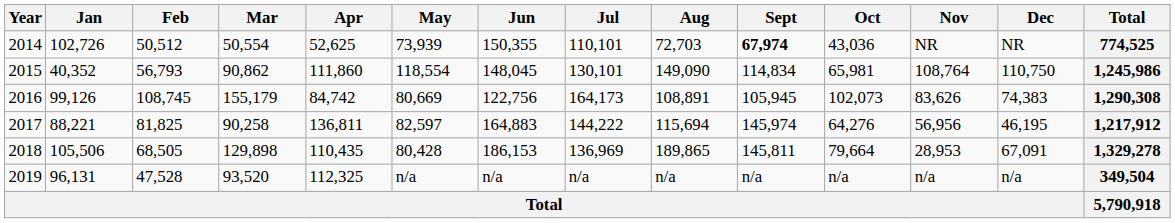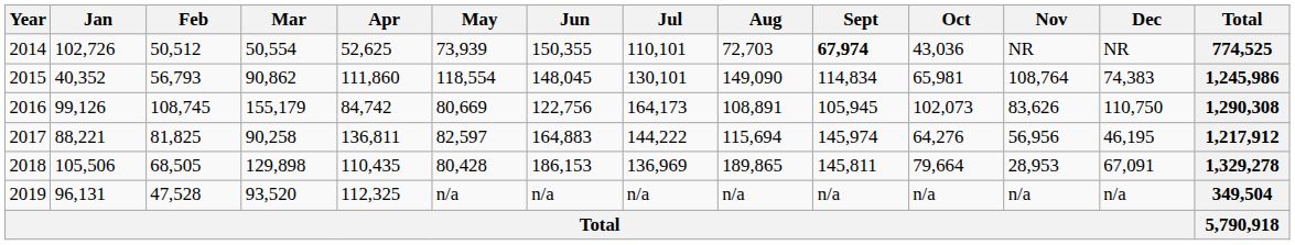2015 | Dec: 110,750 -> 74,383
2016 | Dec: 74,383 -> 110,750
